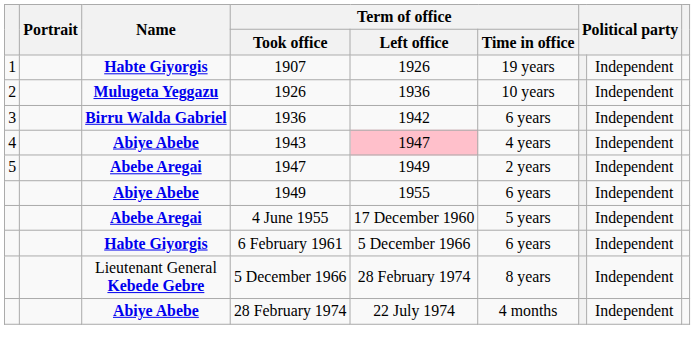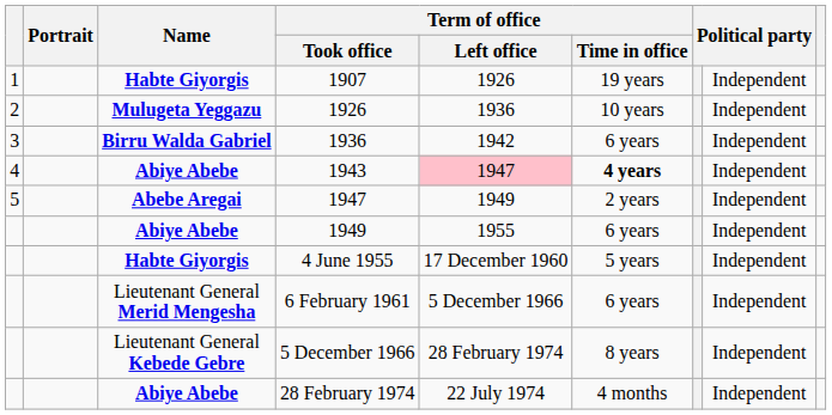1943 | Term of office / Time in office: normal -> bold
4 June 1955 | Name: Abebe Aregai -> Habte Giyorgis
6 February 1961 | Name: Habte Giyorgis -> Lieutenant General Merid Mengesha
